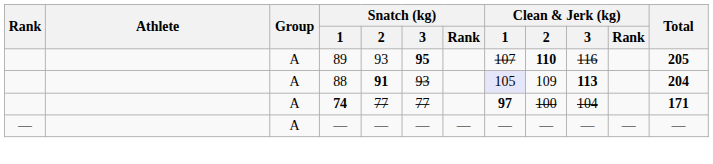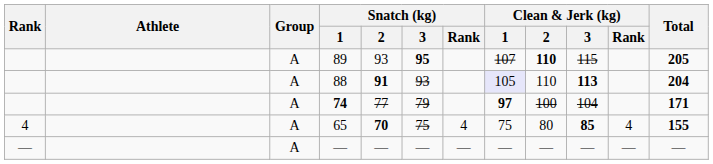89 | Clean & Jerk (kg) / 3: 116 -> 115
88 | Clean & Jerk (kg) / 2: 109 -> 110
74 | Snatch (kg) / 3: 77 -> 79
+ row: 4 | A | 65 | 70 | 75 | 4 | 75 | 80 | 85 | 4 | 155
